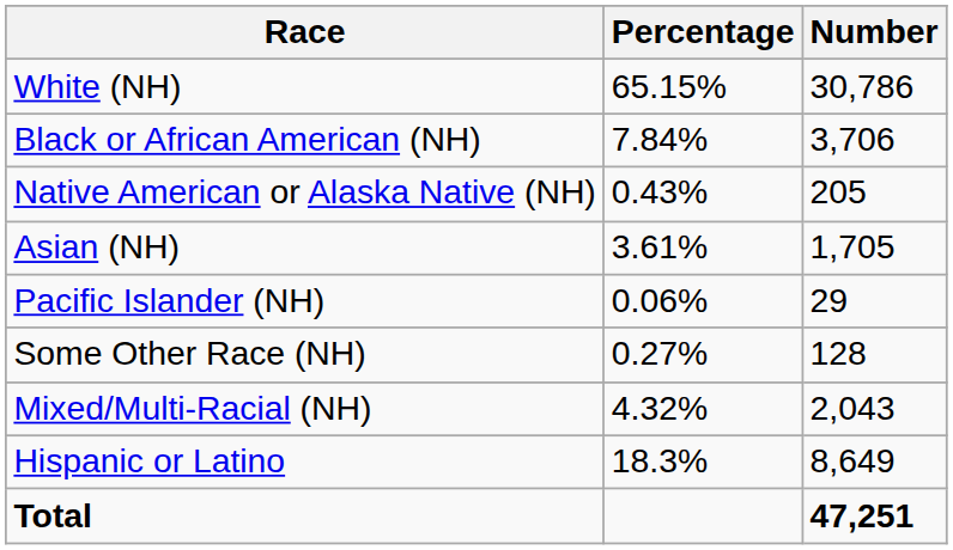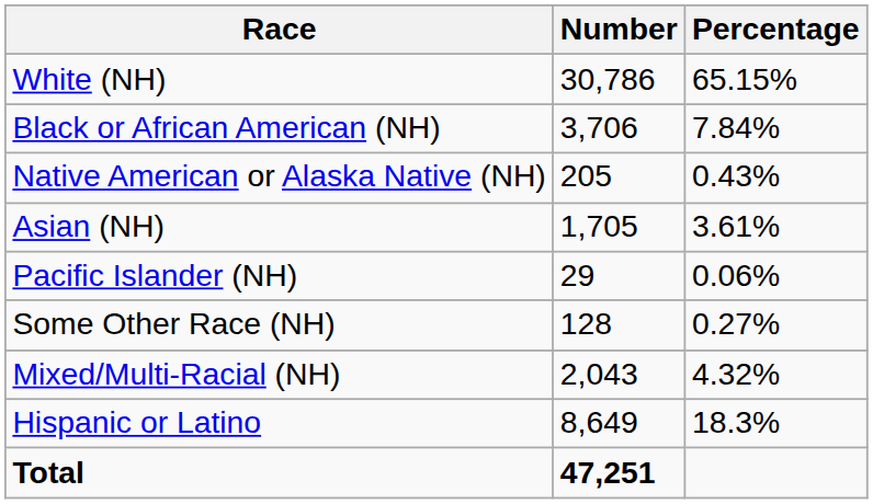columns swapped: Number <-> Percentage
